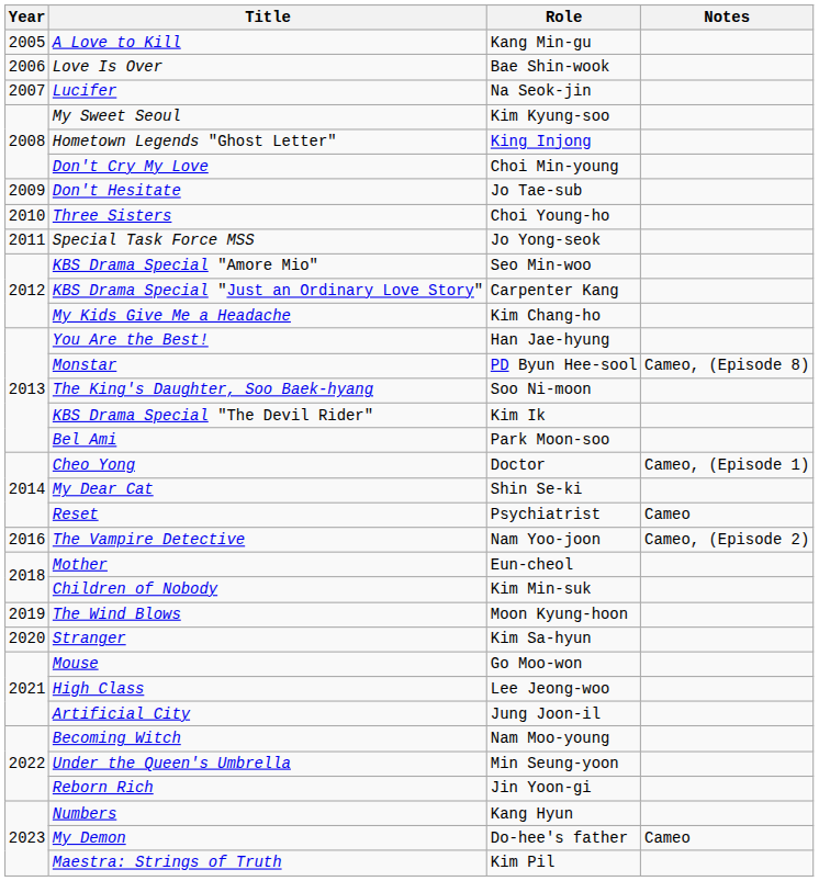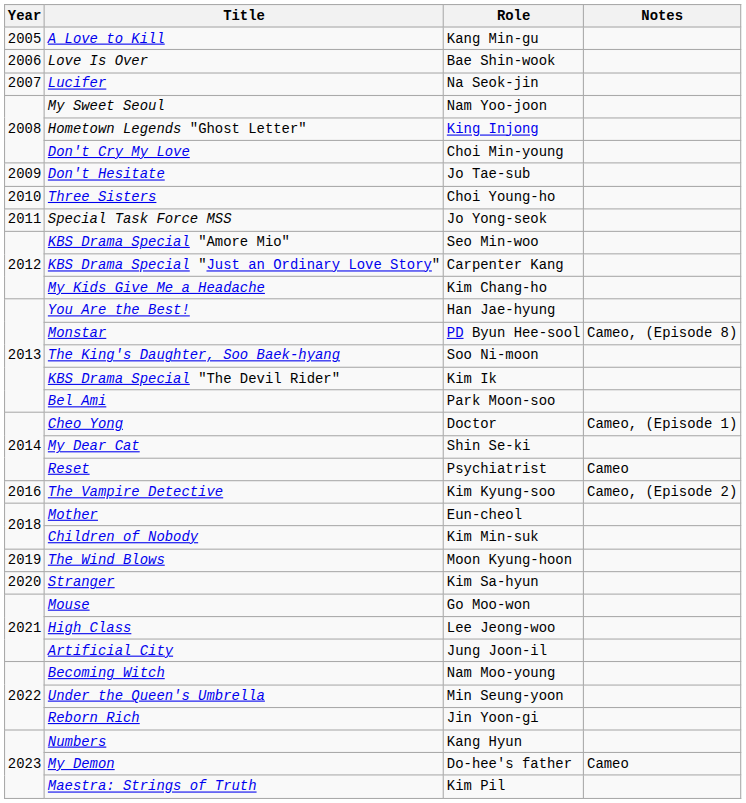My Sweet Seoul | Role: Kim Kyung-soo -> Nam Yoo-joon
The Vampire Detective | Role: Nam Yoo-joon -> Kim Kyung-soo
